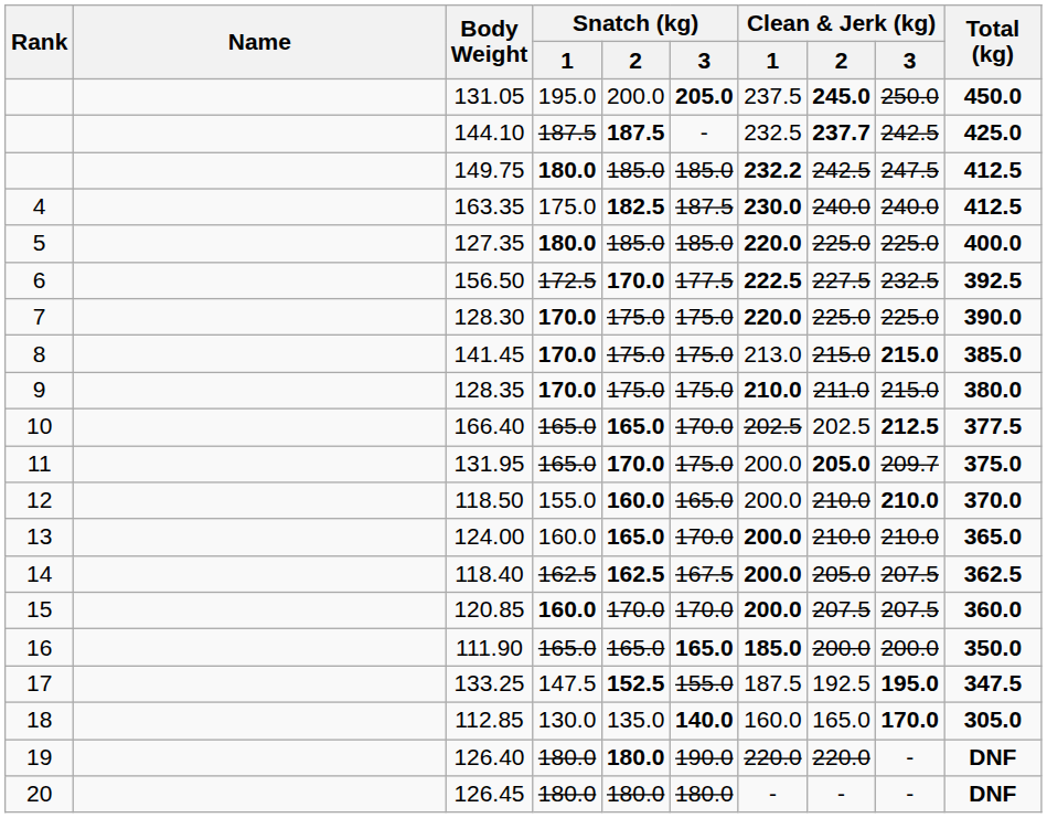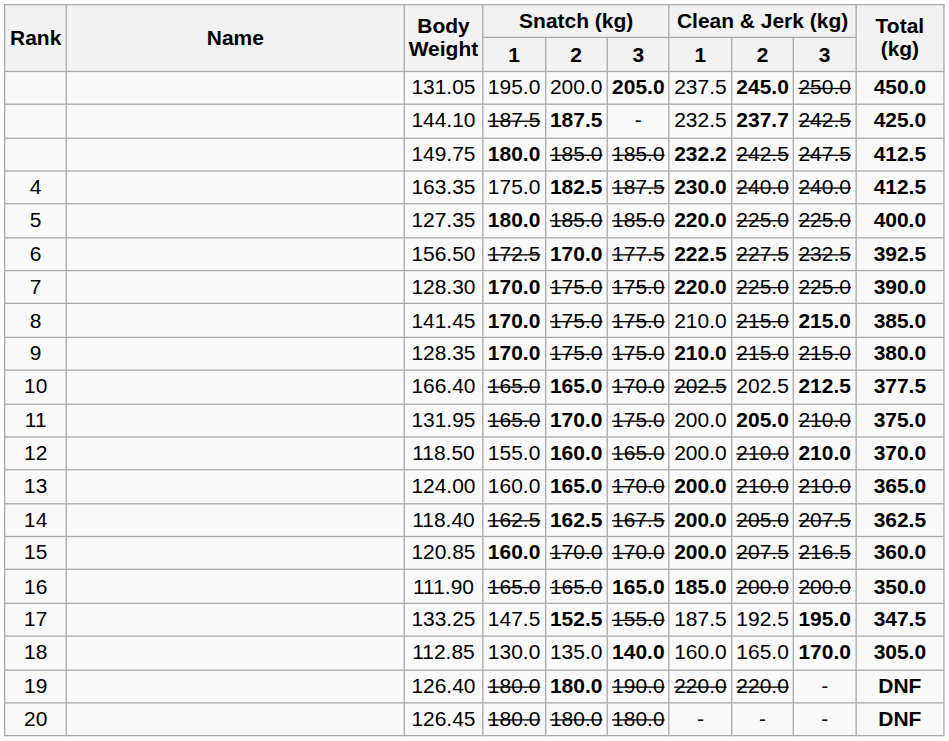141.45 | Clean & Jerk (kg) / 1: 213.0 -> 210.0
128.35 | Clean & Jerk (kg) / 2: 211.0 -> 215.0
131.95 | Clean & Jerk (kg) / 3: 209.7 -> 210.0
120.85 | Clean & Jerk (kg) / 3: 207.5 -> 216.5
